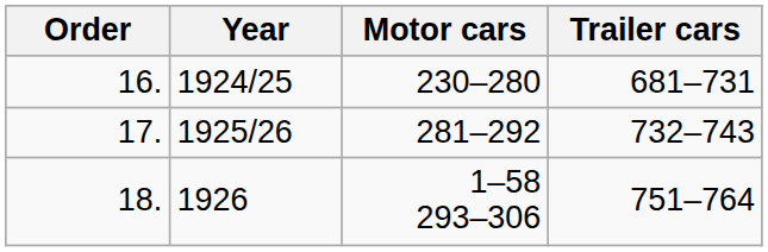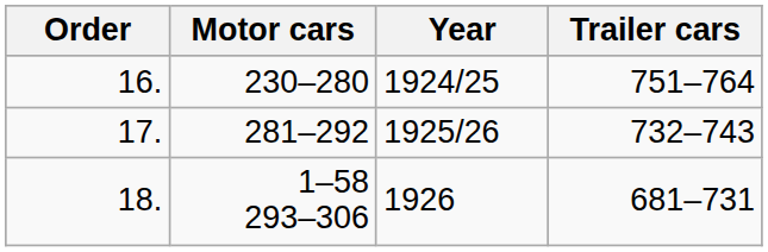columns swapped: Year <-> Motor cars
16. | Trailer cars: 681–731 -> 751–764
18. | Trailer cars: 751–764 -> 681–731
